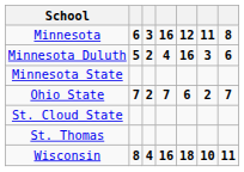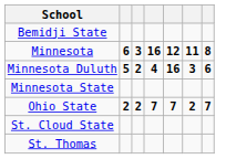+ row: Bemidji State
Ohio State | column 2: 7 -> 2
Ohio State | column 5: 6 -> 7
- row: Wisconsin | 8 | 4 | 16 | 18 | 10 | 11
